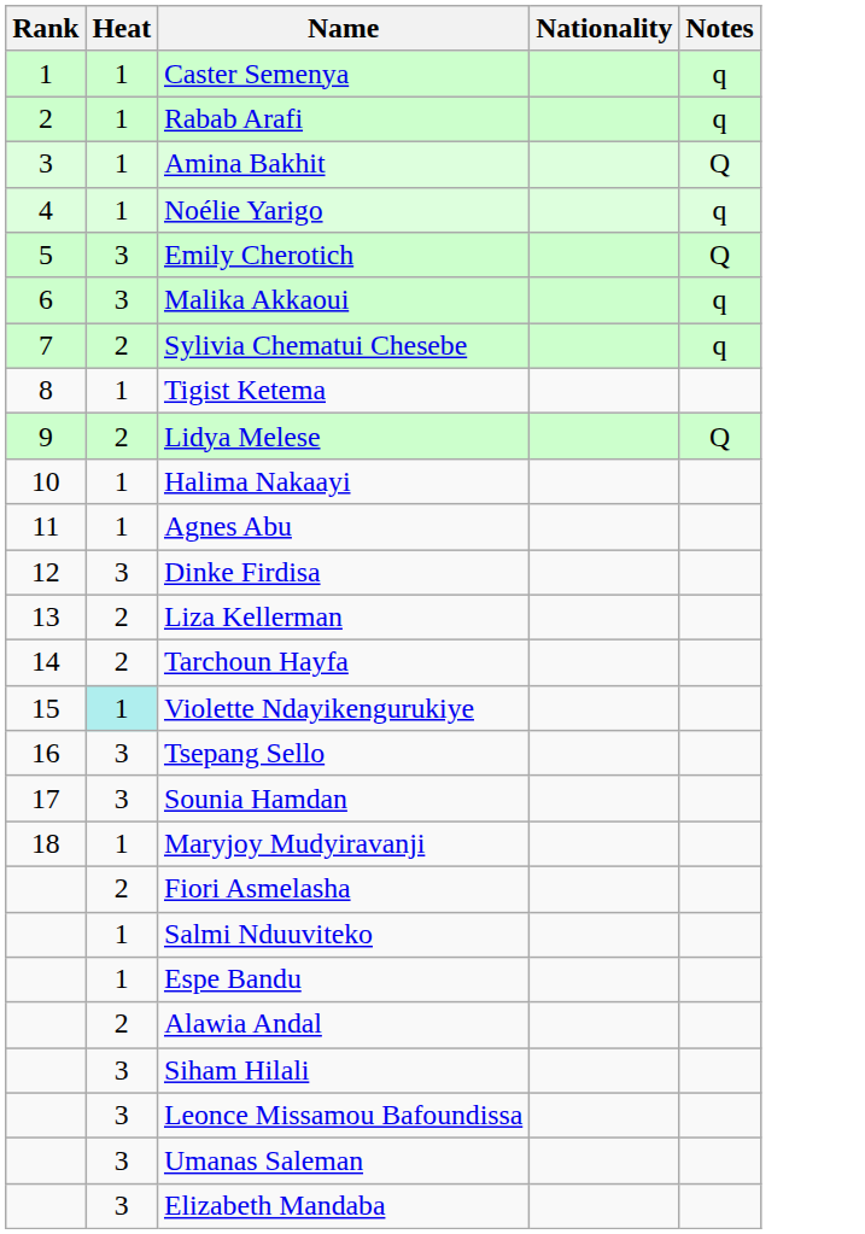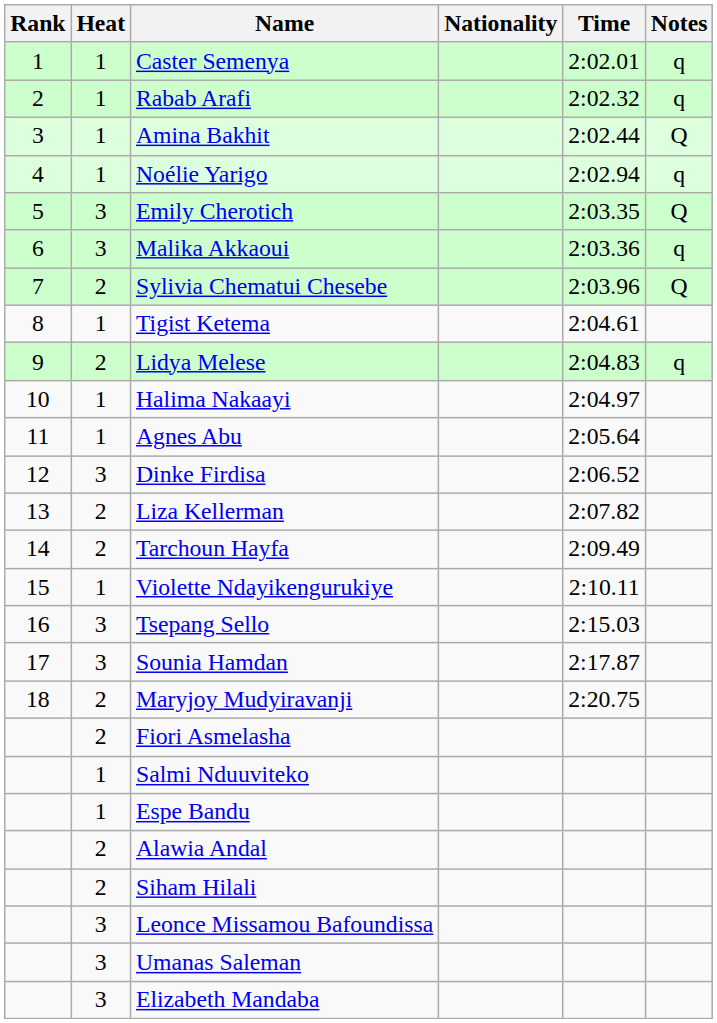+ column: Time | 2:02.01 | 2:02.32 | 2:02.44 | 2:02.94 | 2:03.35 | 2:03.36 | 2:03.96 | 2:04.61 | 2:04.83 | 2:04.97 | 2:05.64 | 2:06.52 | 2:07.82 | 2:09.49 | 2:10.11 | 2:15.03 | 2:17.87 | 2:20.75
Sylivia Chematui Chesebe | Notes: q -> Q
Lidya Melese | Notes: Q -> q
Violette Ndayikengurukiye | Heat: paleturquoise background -> no background
Maryjoy Mudyiravanji | Heat: 1 -> 2
Siham Hilali | Heat: 3 -> 2
